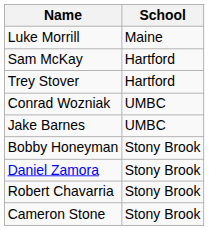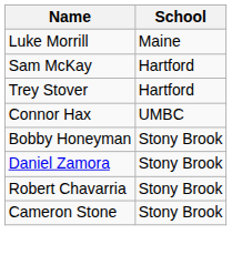- row: Conrad Wozniak | UMBC
- row: Jake Barnes | UMBC
+ row: Connor Hax | UMBC
